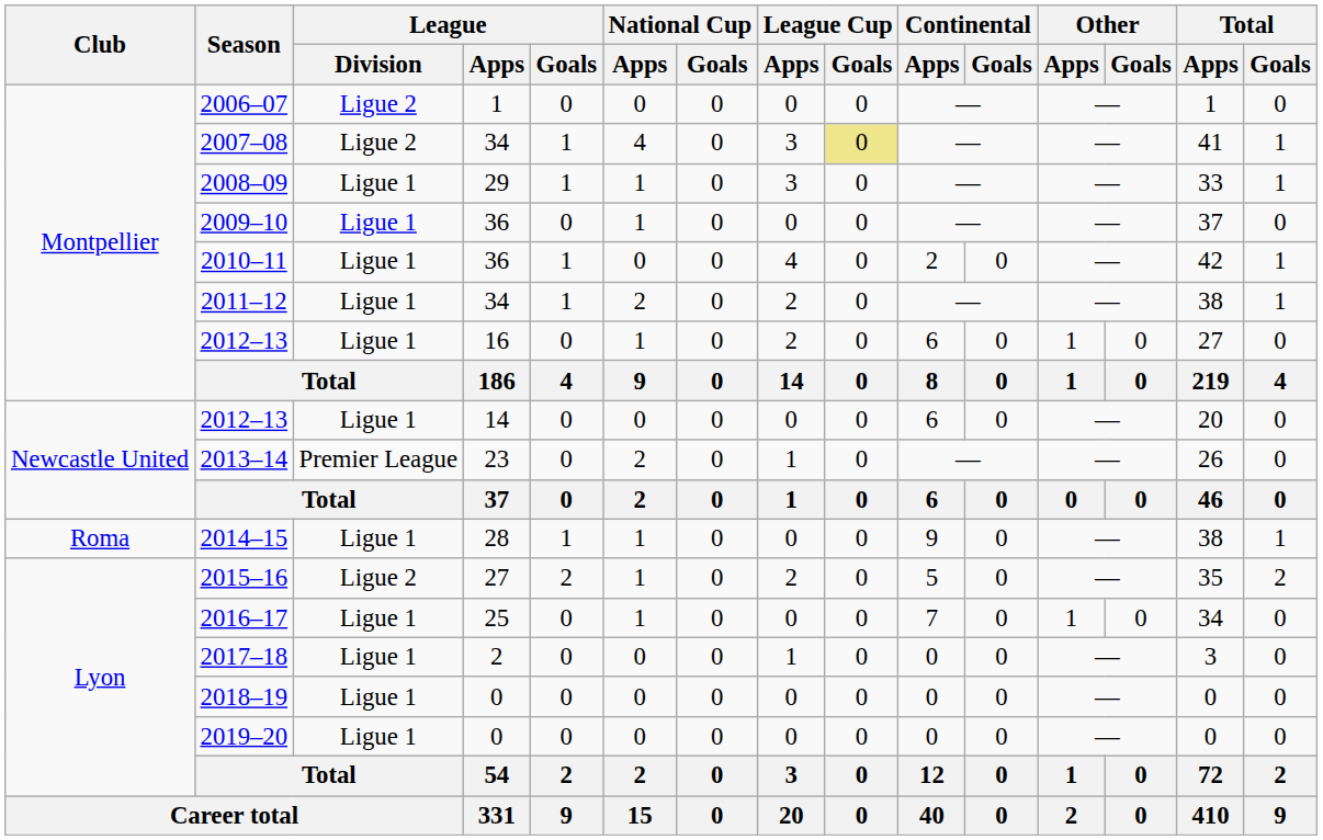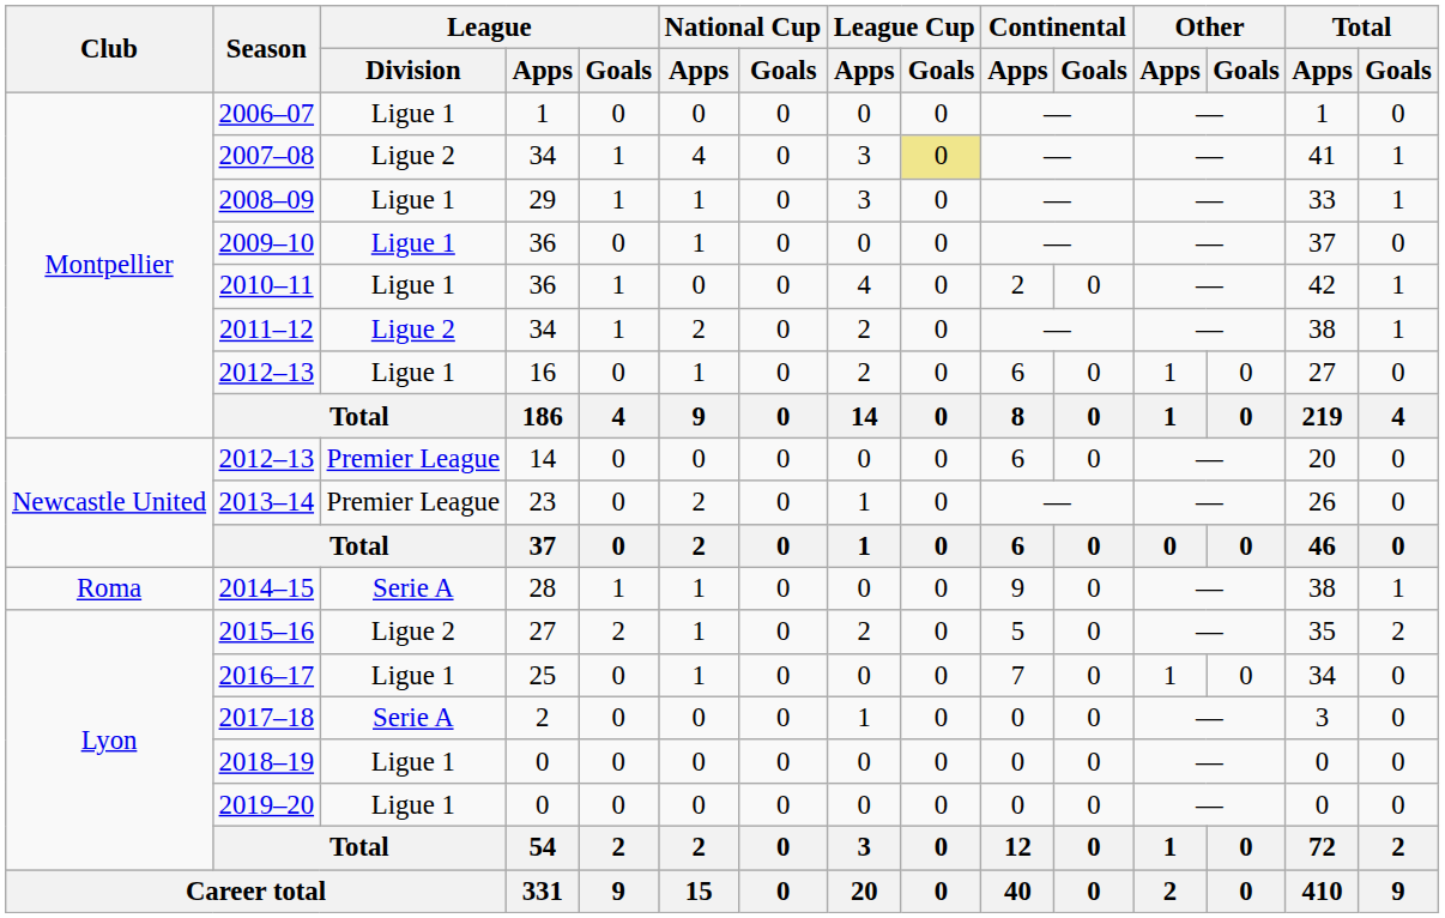2006–07 | League / Division: Ligue 2 -> Ligue 1
2011–12 | League / Division: Ligue 1 -> Ligue 2
2012–13 / 14 | League / Division: Ligue 1 -> Premier League
2014–15 | League / Division: Ligue 1 -> Serie A
2017–18 | League / Division: Ligue 1 -> Serie A
